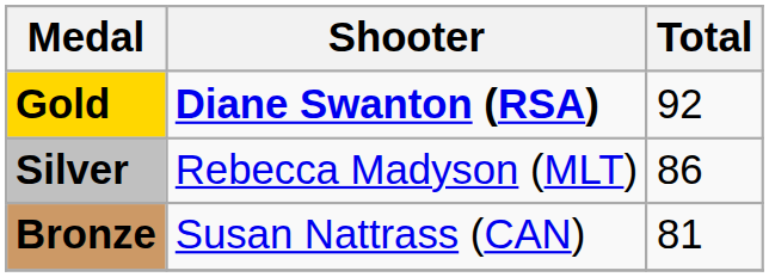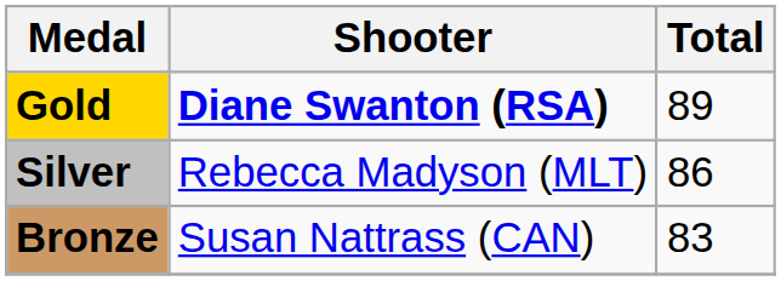Gold | Total: 92 -> 89
Bronze | Total: 81 -> 83
